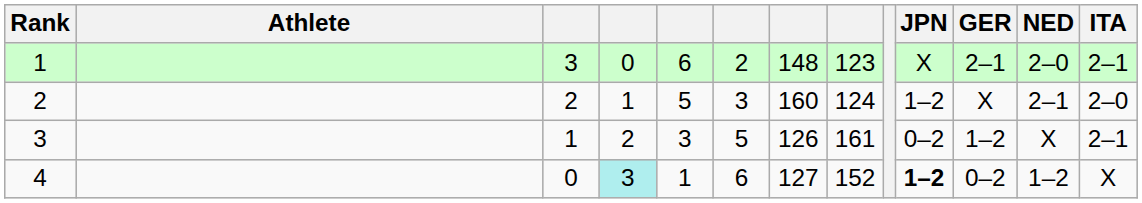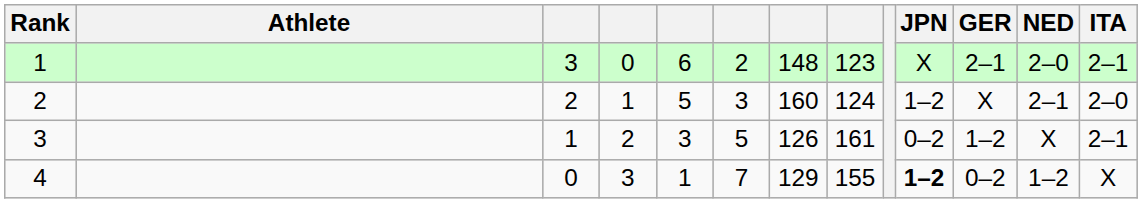4 | column 4: paleturquoise background -> no background
4 | column 6: 6 -> 7
4 | column 7: 127 -> 129
4 | column 8: 152 -> 155
